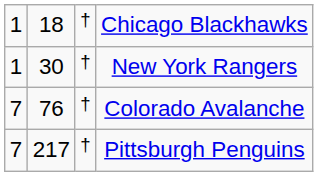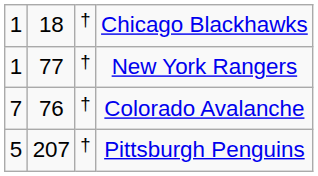New York Rangers | column 2: 30 -> 77
Pittsburgh Penguins | column 1: 7 -> 5
Pittsburgh Penguins | column 2: 217 -> 207
